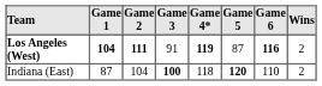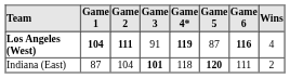Los Angeles (West) | Wins: 2 -> 4
Indiana (East) | Game 3: 100 -> 101
Indiana (East) | Game 6: 110 -> 111
